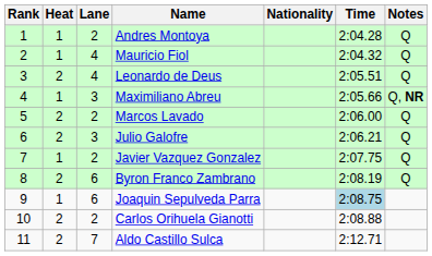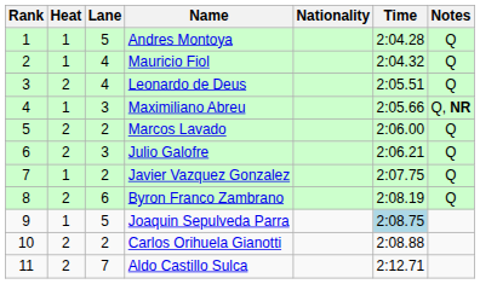Andres Montoya | Lane: 2 -> 5
Joaquin Sepulveda Parra | Lane: 6 -> 5
